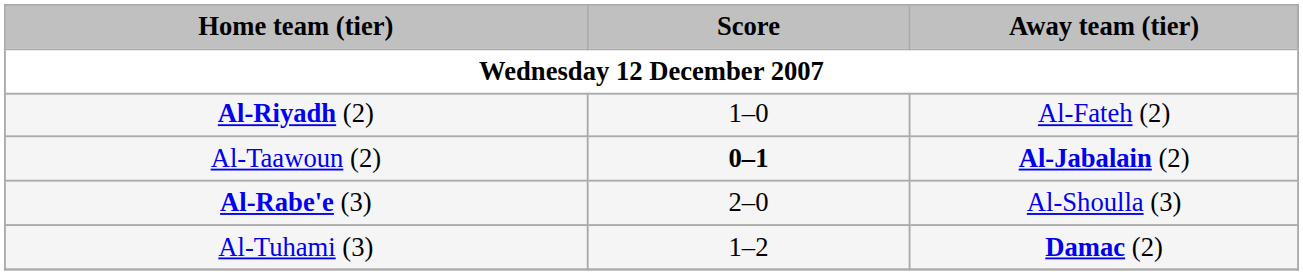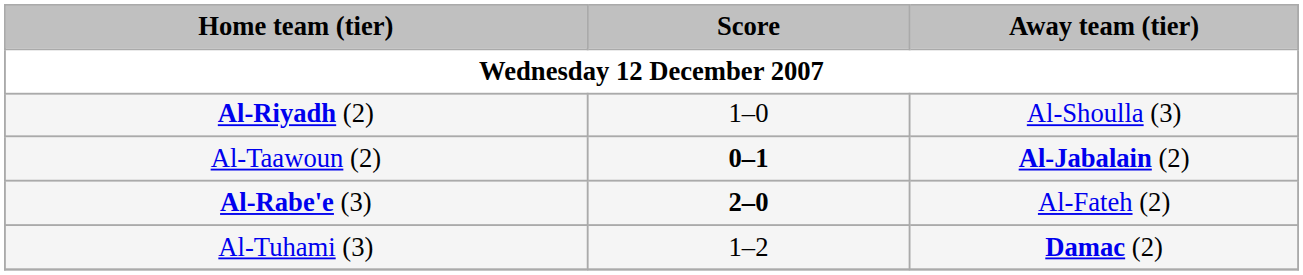Al-Riyadh (2) | Away team (tier): Al-Fateh (2) -> Al-Shoulla (3)
Al-Rabe'e (3) | Score: normal -> bold
Al-Rabe'e (3) | Away team (tier): Al-Shoulla (3) -> Al-Fateh (2)
